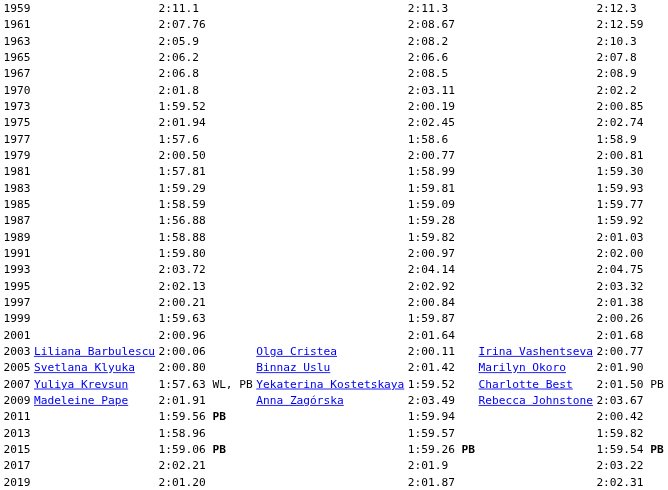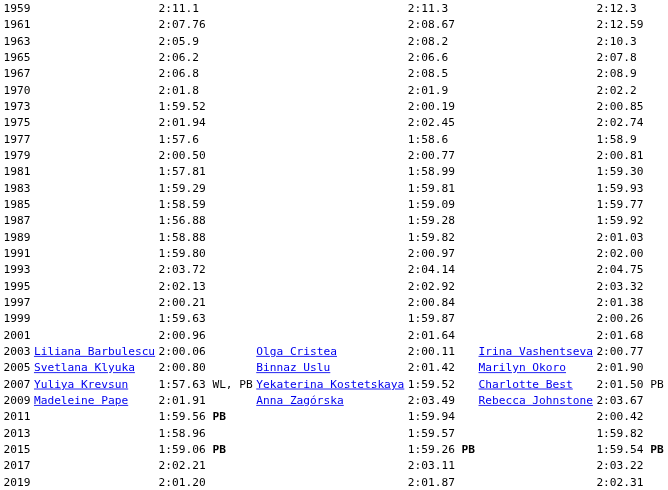1970 | column 5: 2:03.11 -> 2:01.9
2017 | column 5: 2:01.9 -> 2:03.11
